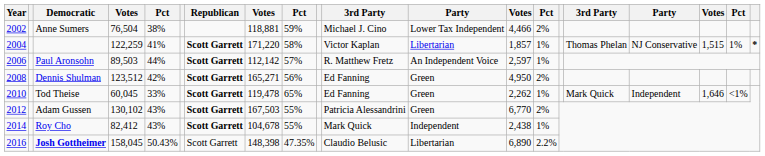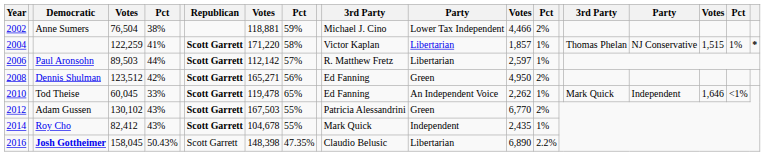Paul Aronsohn | column 12: An Independent Voice -> Libertarian
Tod Theise | column 12: Green -> An Independent Voice
Roy Cho | column 13: 2,438 -> 2,435
